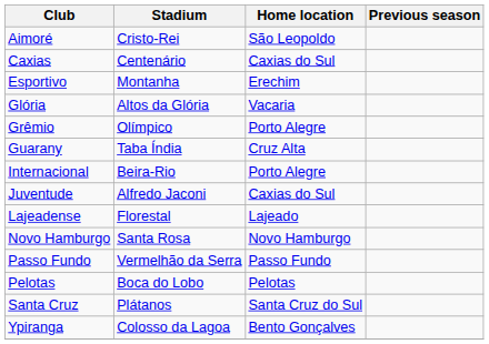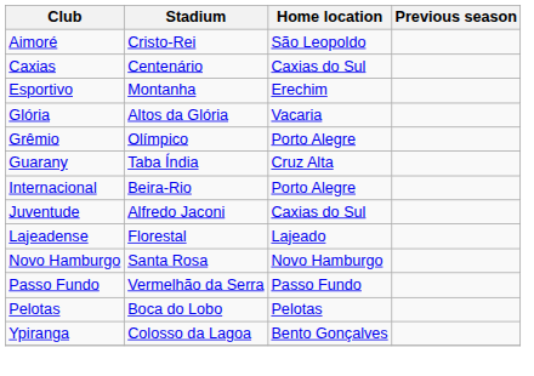- row: Santa Cruz | Plátanos | Santa Cruz do Sul
